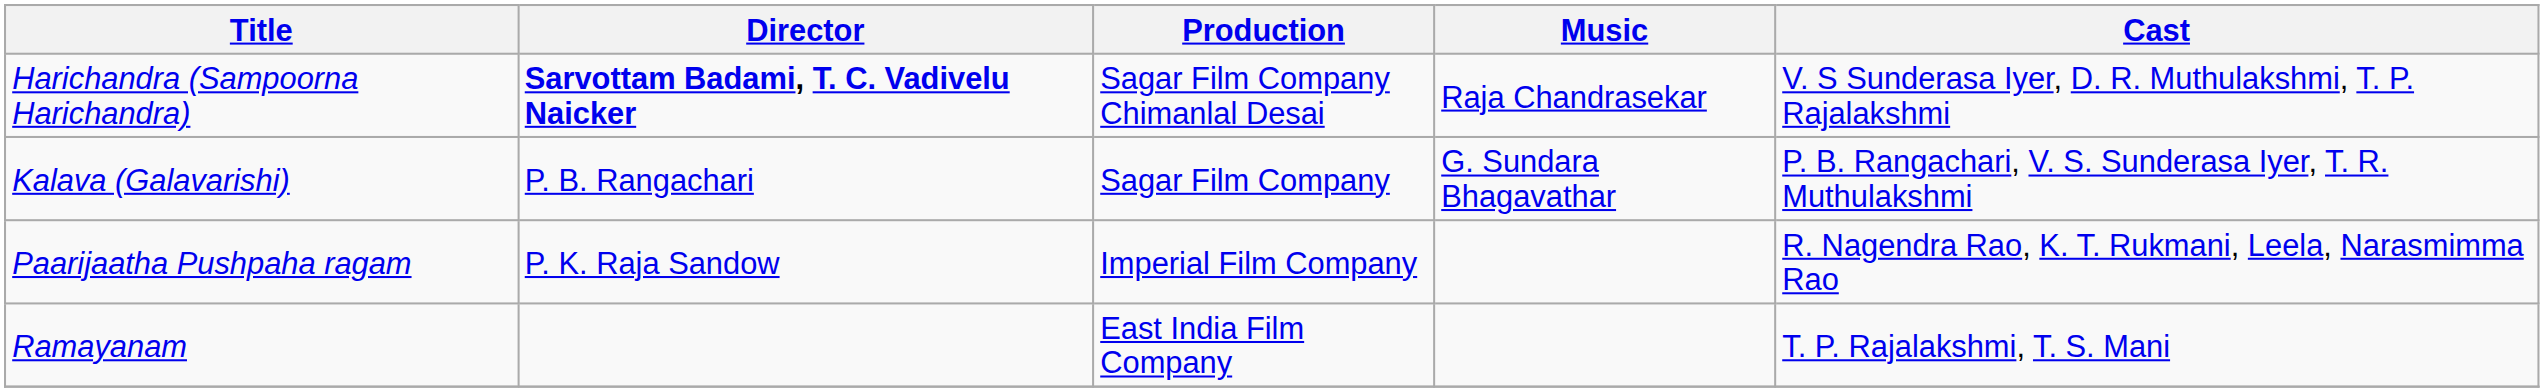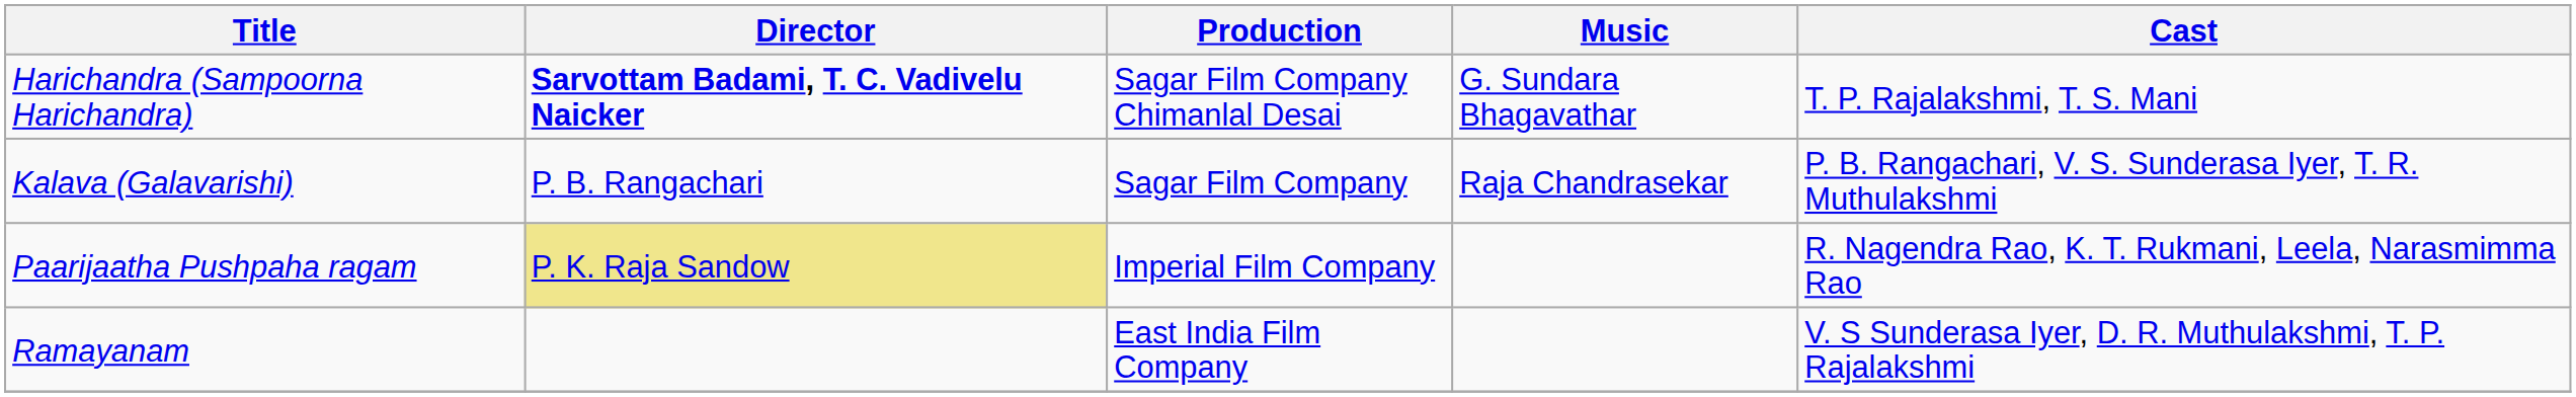Harichandra (Sampoorna Harichandra) | Music: Raja Chandrasekar -> G. Sundara Bhagavathar
Harichandra (Sampoorna Harichandra) | Cast: V. S Sunderasa Iyer, D. R. Muthulakshmi, T. P. Rajalakshmi -> T. P. Rajalakshmi, T. S. Mani
Kalava (Galavarishi) | Music: G. Sundara Bhagavathar -> Raja Chandrasekar
Paarijaatha Pushpaha ragam | Director: no background -> khaki background
Ramayanam | Cast: T. P. Rajalakshmi, T. S. Mani -> V. S Sunderasa Iyer, D. R. Muthulakshmi, T. P. Rajalakshmi
